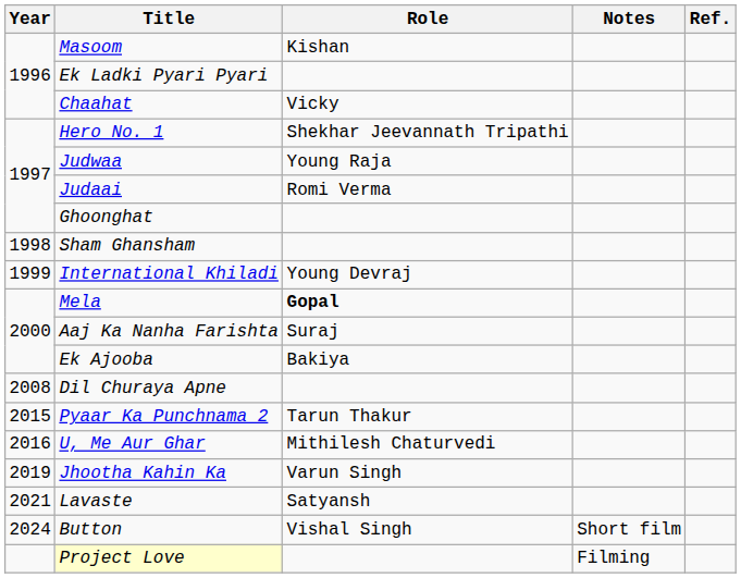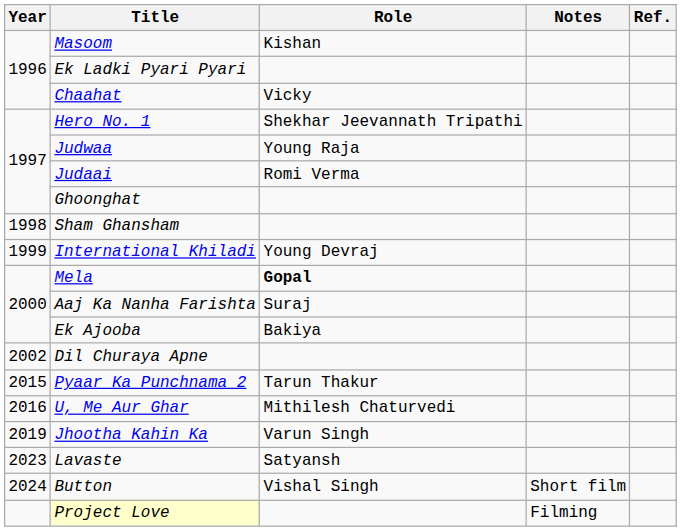Dil Churaya Apne | Year: 2008 -> 2002
Lavaste | Year: 2021 -> 2023
